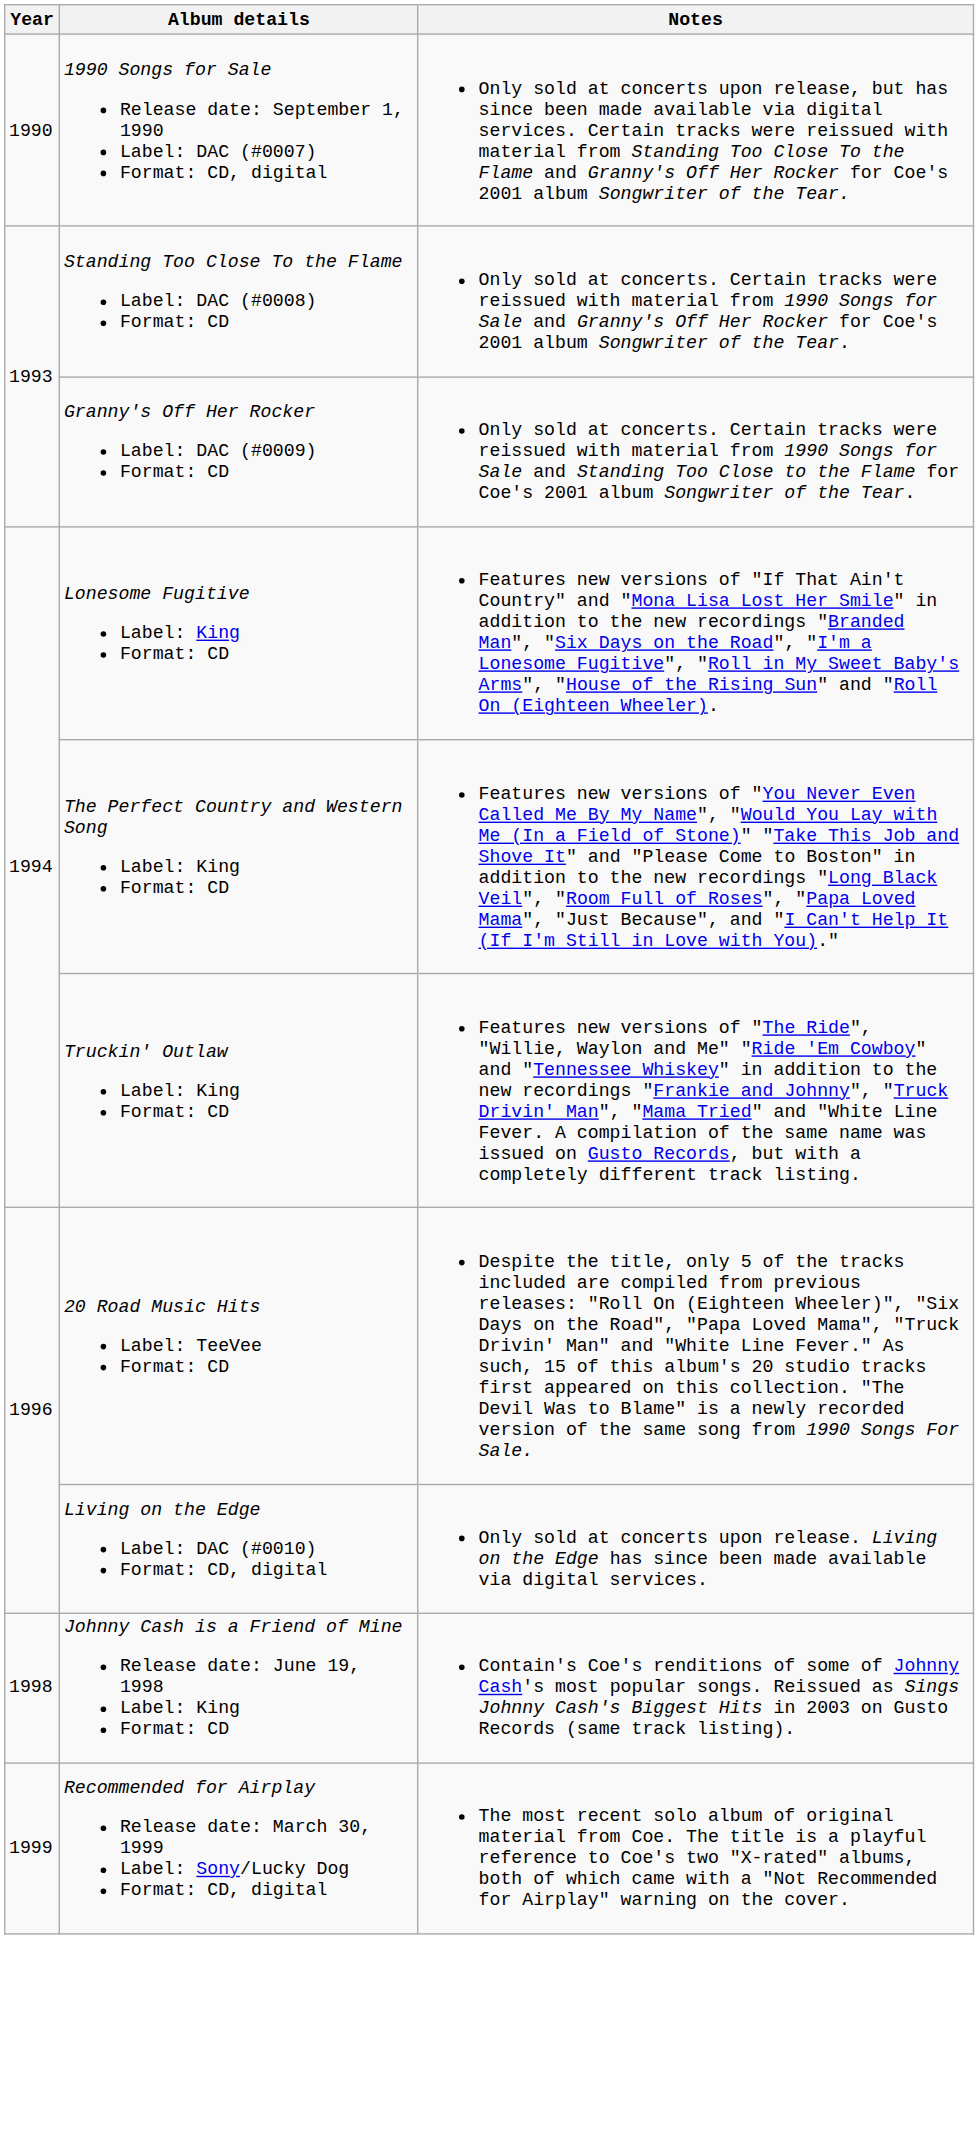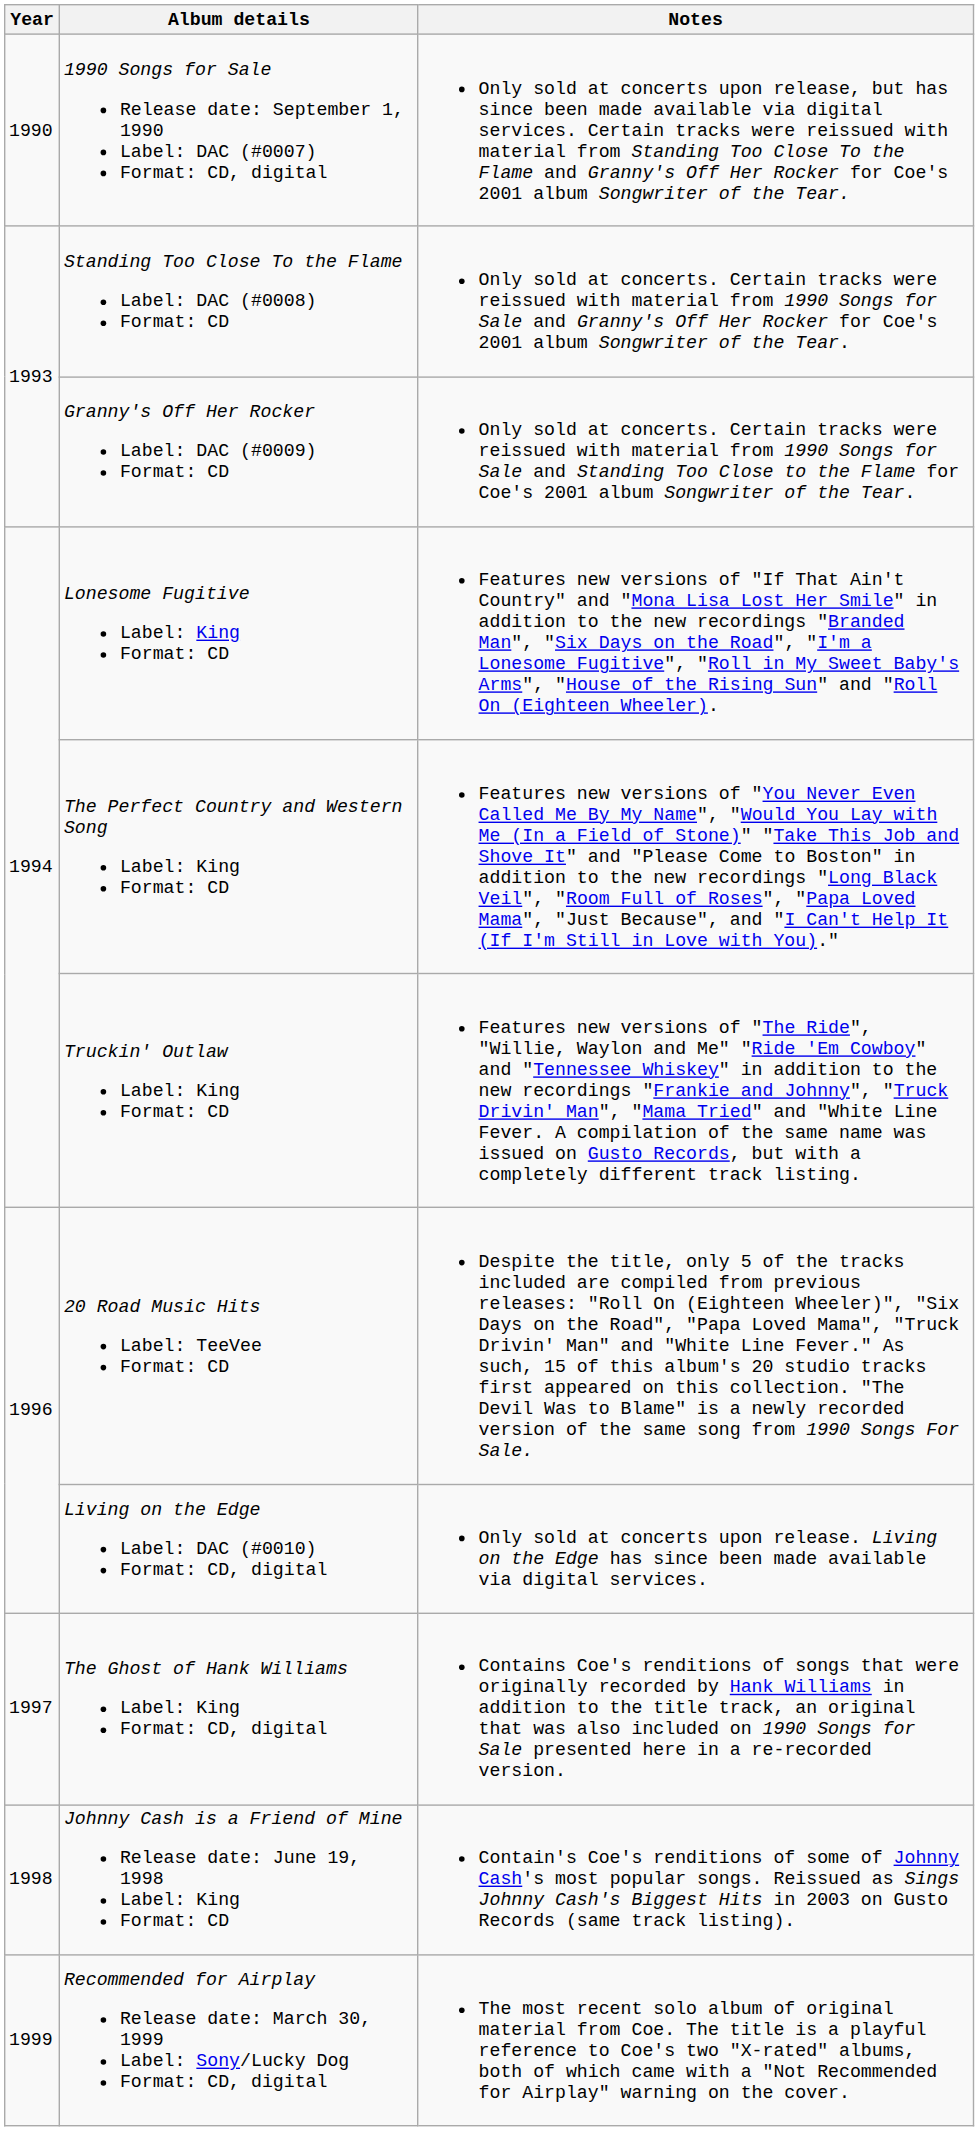+ row: 1997 | The Ghost of Hank Williams Label: King Format: CD, digital | Contains Coe's renditions of songs that were originally recorded by Hank Williams in addition to the title track, an original that was also included on 1990 Songs for Sale presented here in a re-recorded version.
